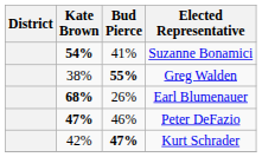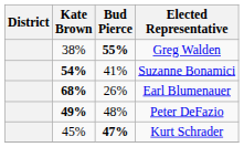rows swapped: Suzanne Bonamici <-> Greg Walden
Peter DeFazio | Kate Brown: 47% -> 49%
Peter DeFazio | Bud Pierce: 46% -> 48%
Kurt Schrader | Kate Brown: 42% -> 45%
